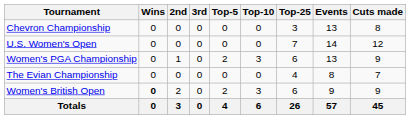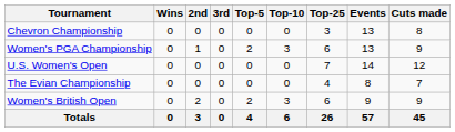rows swapped: U.S. Women's Open <-> Women's PGA Championship
Women's British Open | Wins: bold -> normal
